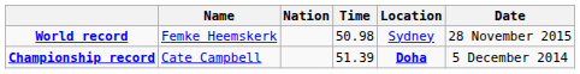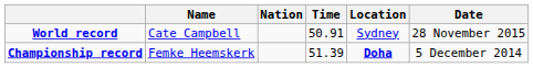World record | Name: Femke Heemskerk -> Cate Campbell
World record | Time: 50.98 -> 50.91
Championship record | Name: Cate Campbell -> Femke Heemskerk
